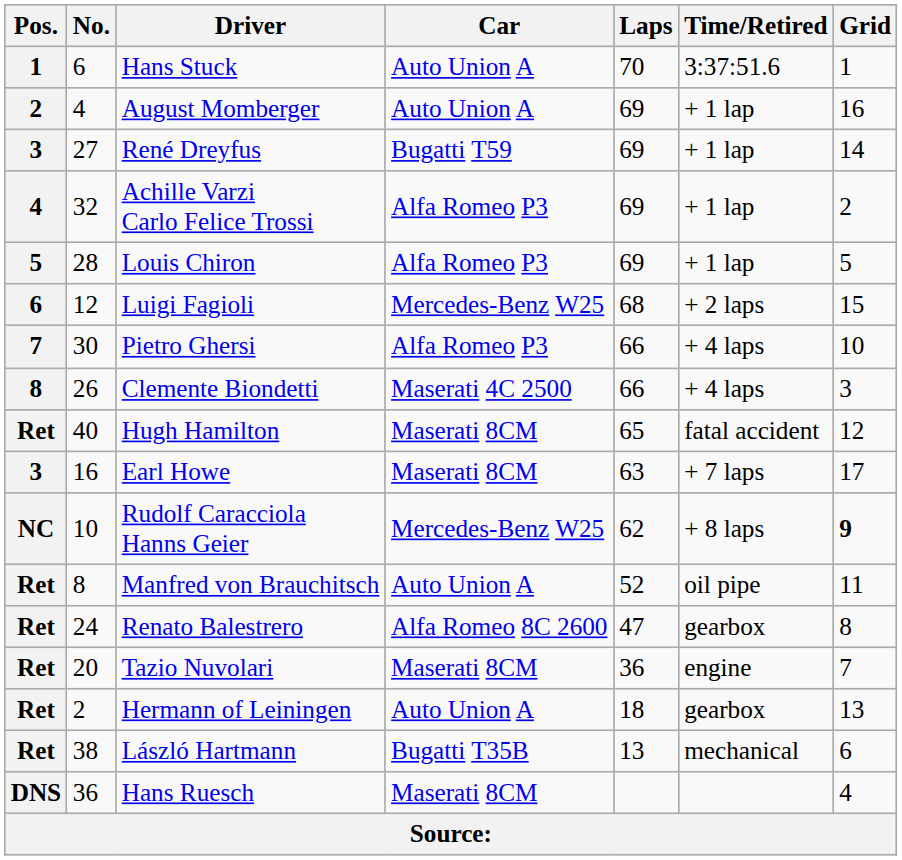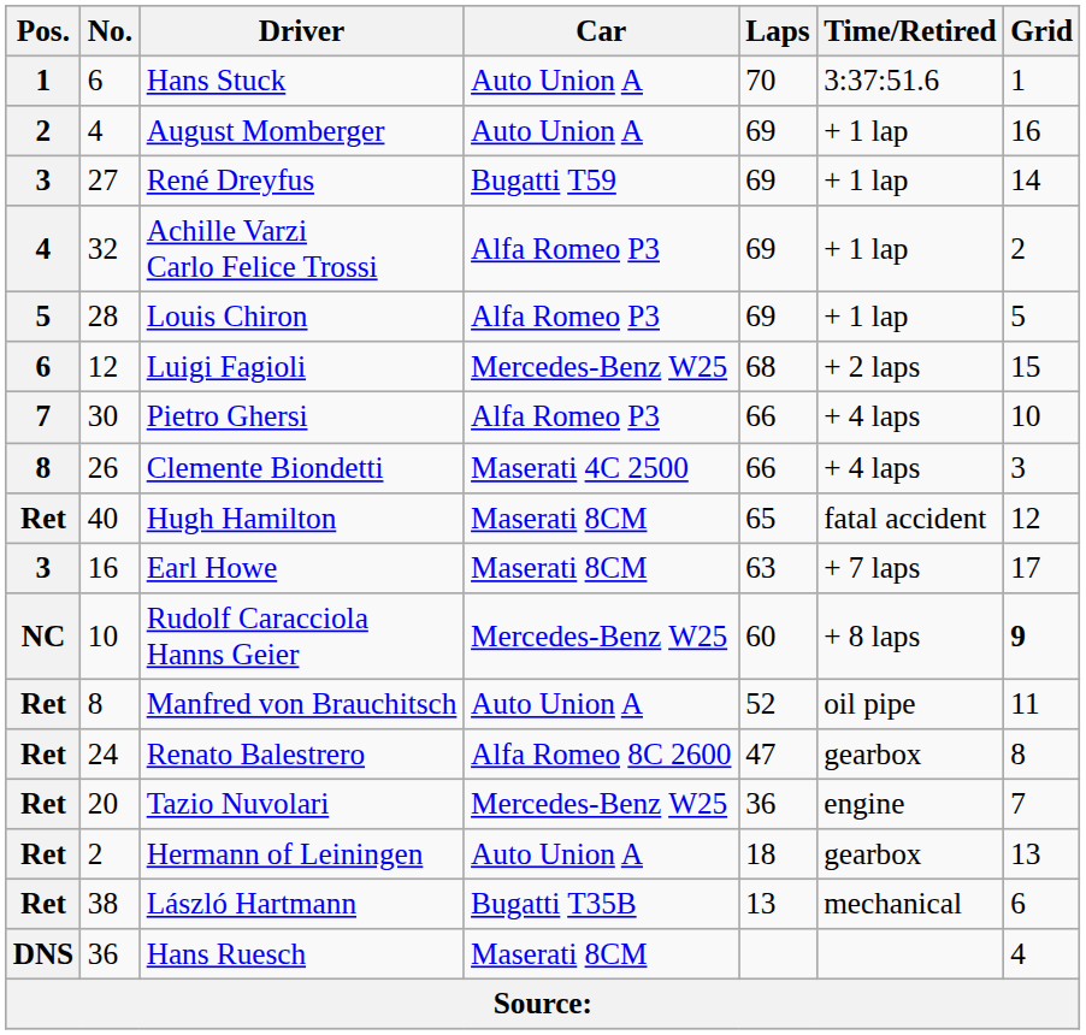Rudolf Caracciola Hanns Geier | Laps: 62 -> 60
Tazio Nuvolari | Car: Maserati 8CM -> Mercedes-Benz W25
